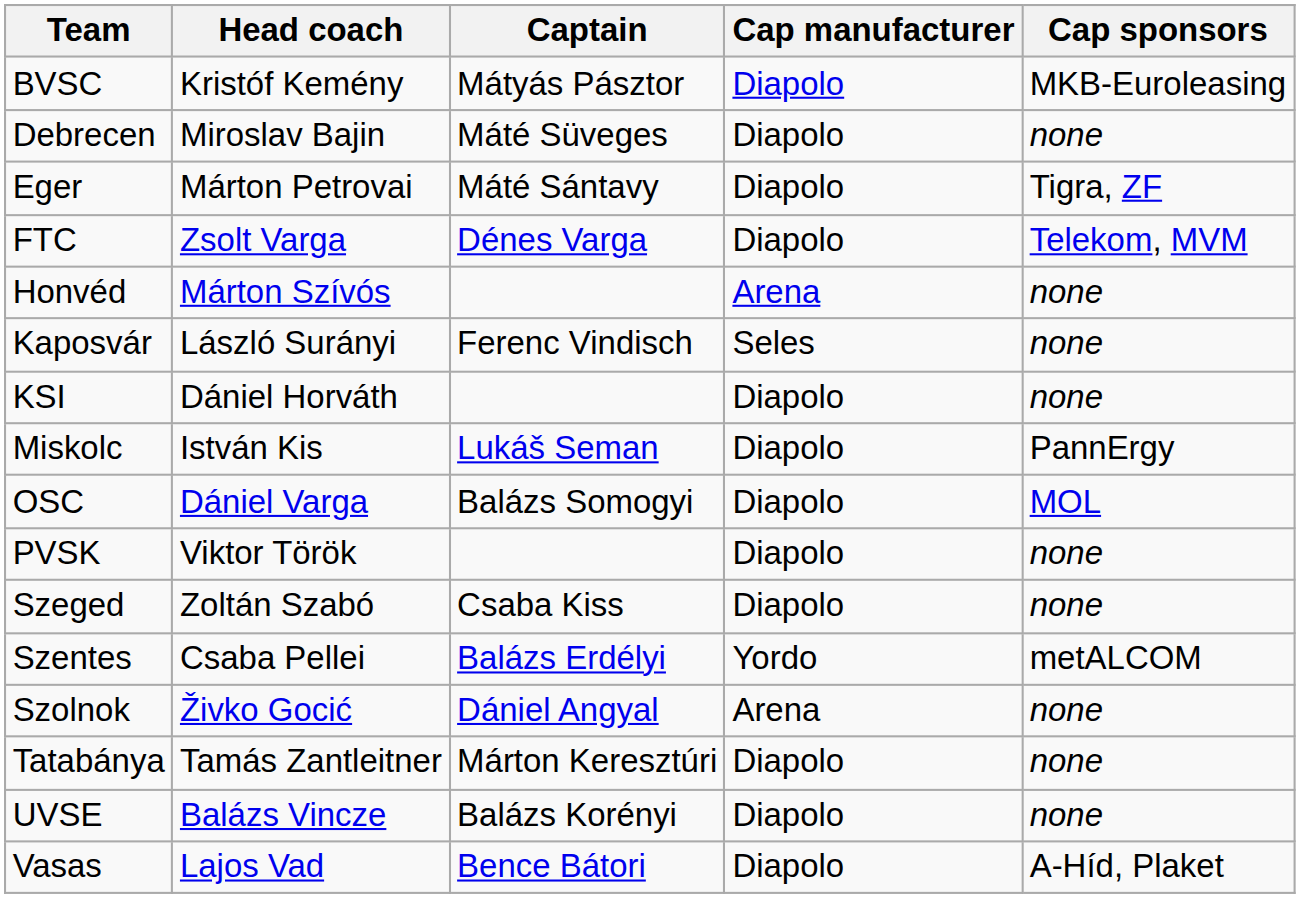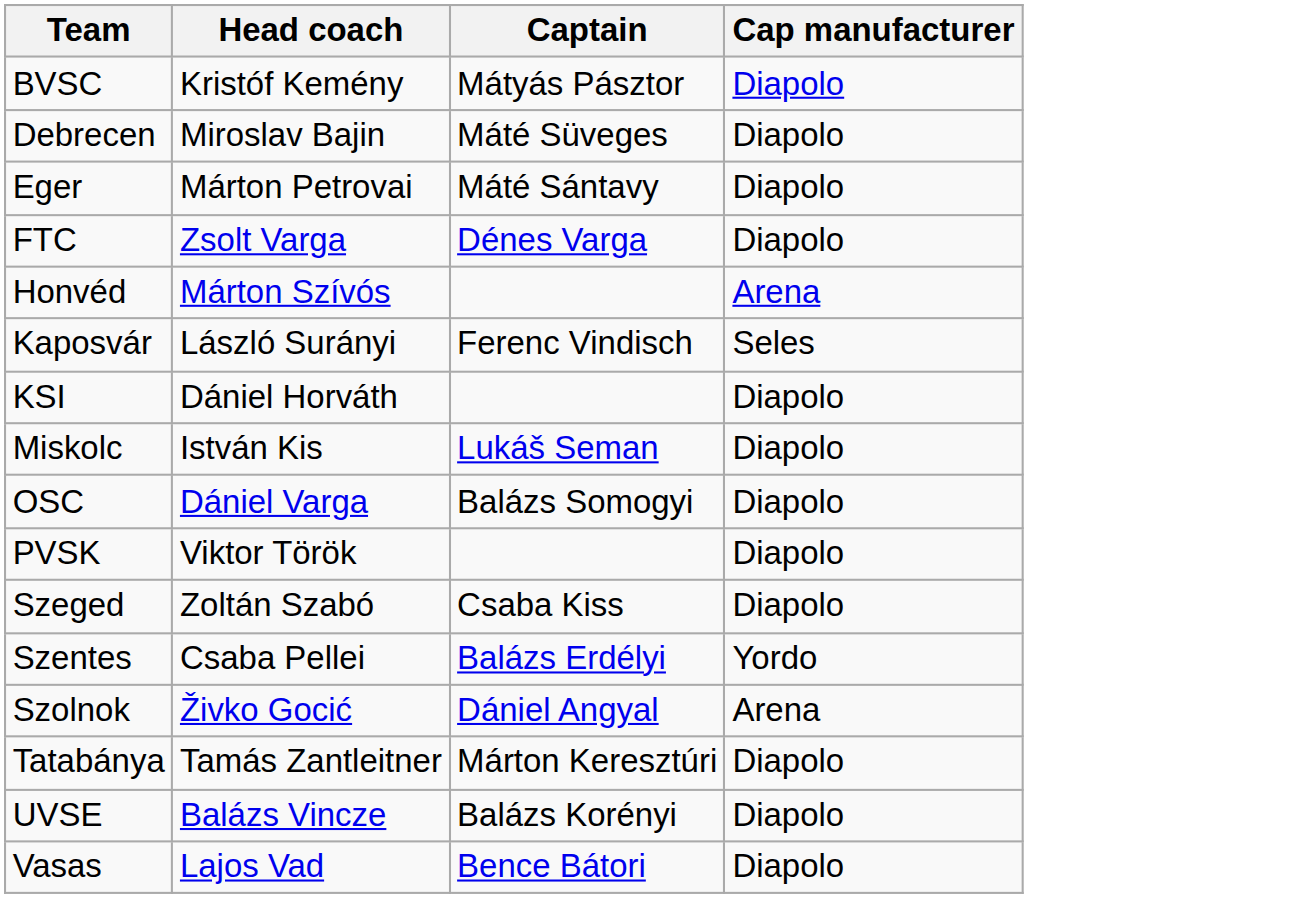- column: Cap sponsors | MKB-Euroleasing | none | Tigra, ZF | Telekom, MVM | none | none | none | PannErgy | MOL | none | none | metALCOM | none | none | none | A-Híd, Plaket
